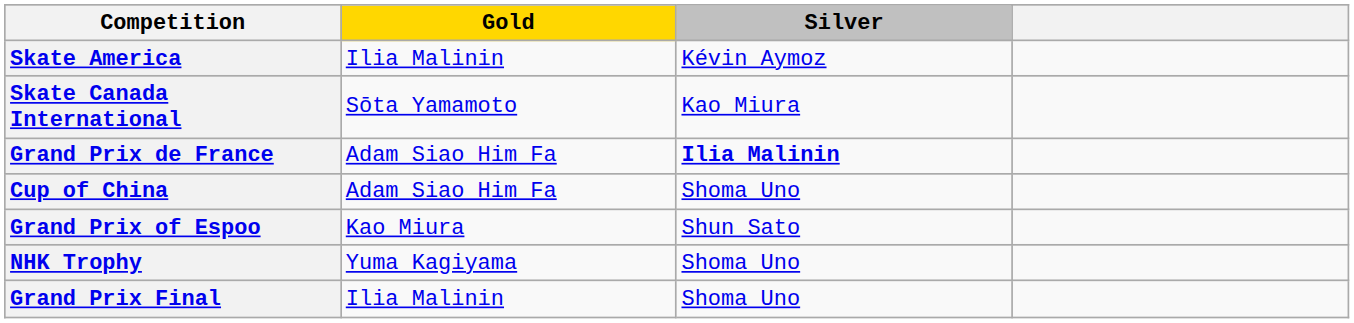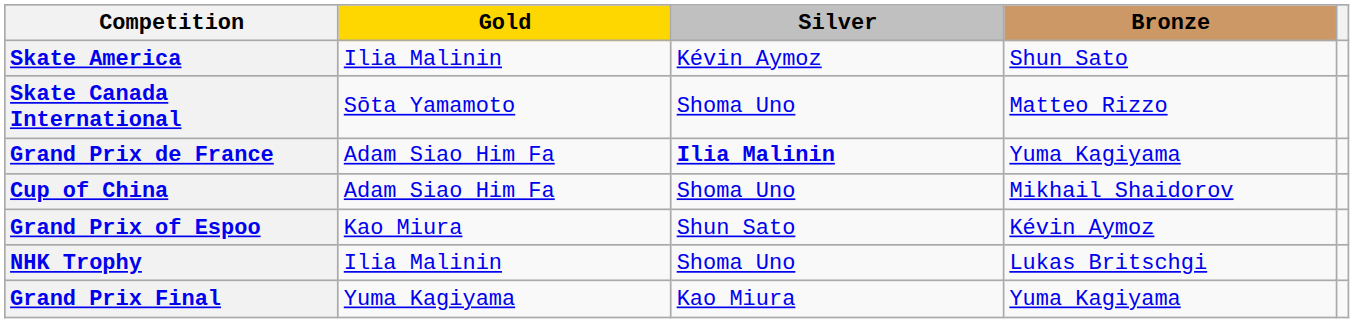+ column: Bronze | Shun Sato | Matteo Rizzo | Yuma Kagiyama | Mikhail Shaidorov | Kévin Aymoz | Lukas Britschgi | Yuma Kagiyama
Skate Canada International | Silver: Kao Miura -> Shoma Uno
NHK Trophy | Gold: Yuma Kagiyama -> Ilia Malinin
Grand Prix Final | Gold: Ilia Malinin -> Yuma Kagiyama
Grand Prix Final | Silver: Shoma Uno -> Kao Miura
